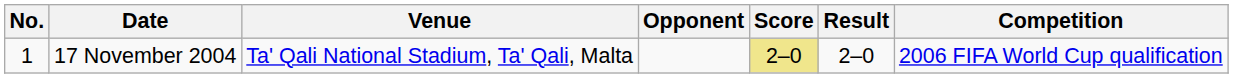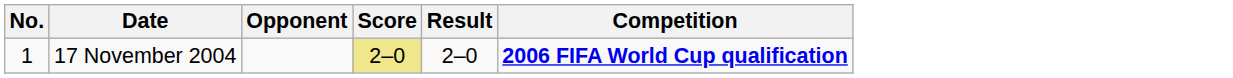- column: Venue | Ta' Qali National Stadium, Ta' Qali, Malta
17 November 2004 | Competition: normal -> bold
